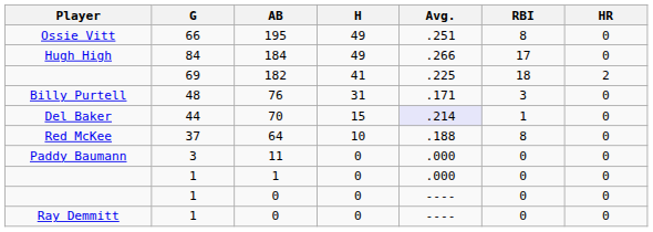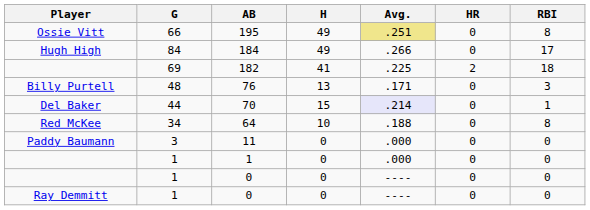columns swapped: HR <-> RBI
195 | Avg.: no background -> khaki background
76 | H: 31 -> 13
64 | G: 37 -> 34
